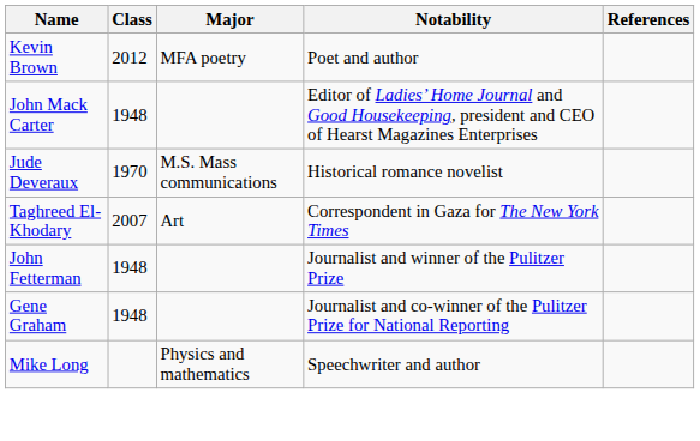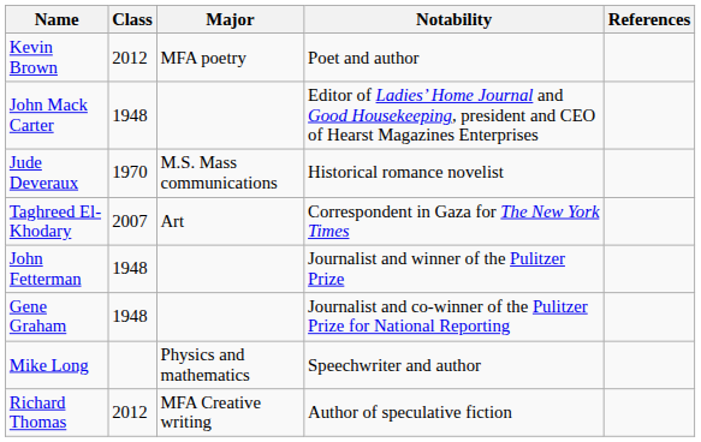+ row: Richard Thomas | 2012 | MFA Creative writing | Author of speculative fiction
